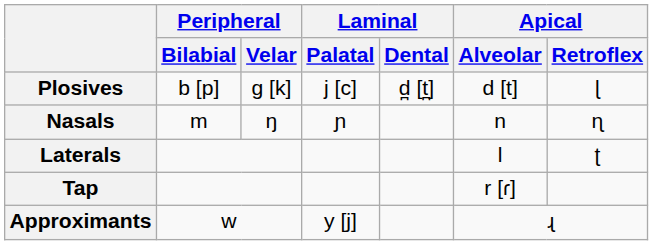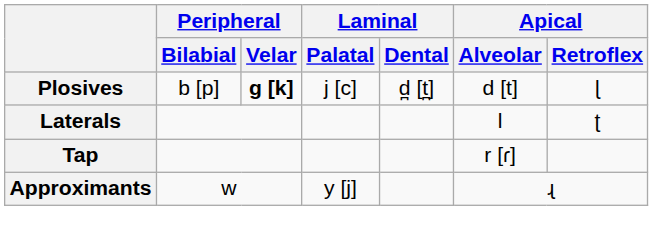Plosives | Peripheral / Velar: normal -> bold
- row: Nasals | m | ŋ | ɲ | n | ɳ
